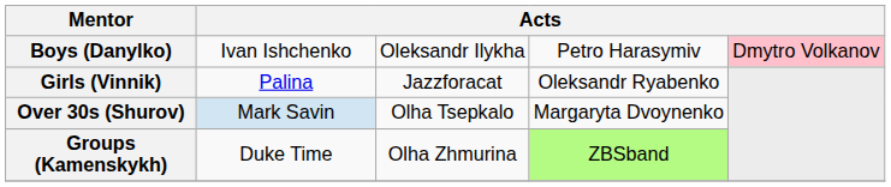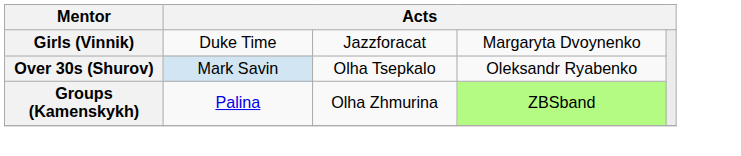- row: Boys (Danylko) | Ivan Ishchenko | Oleksandr Ilykha | Petro Harasymiv | Dmytro Volkanov
Girls (Vinnik) | column 2: Palina -> Duke Time
Girls (Vinnik) | column 4: Oleksandr Ryabenko -> Margaryta Dvoynenko
Over 30s (Shurov) | column 4: Margaryta Dvoynenko -> Oleksandr Ryabenko
Groups (Kamenskykh) | column 2: Duke Time -> Palina
